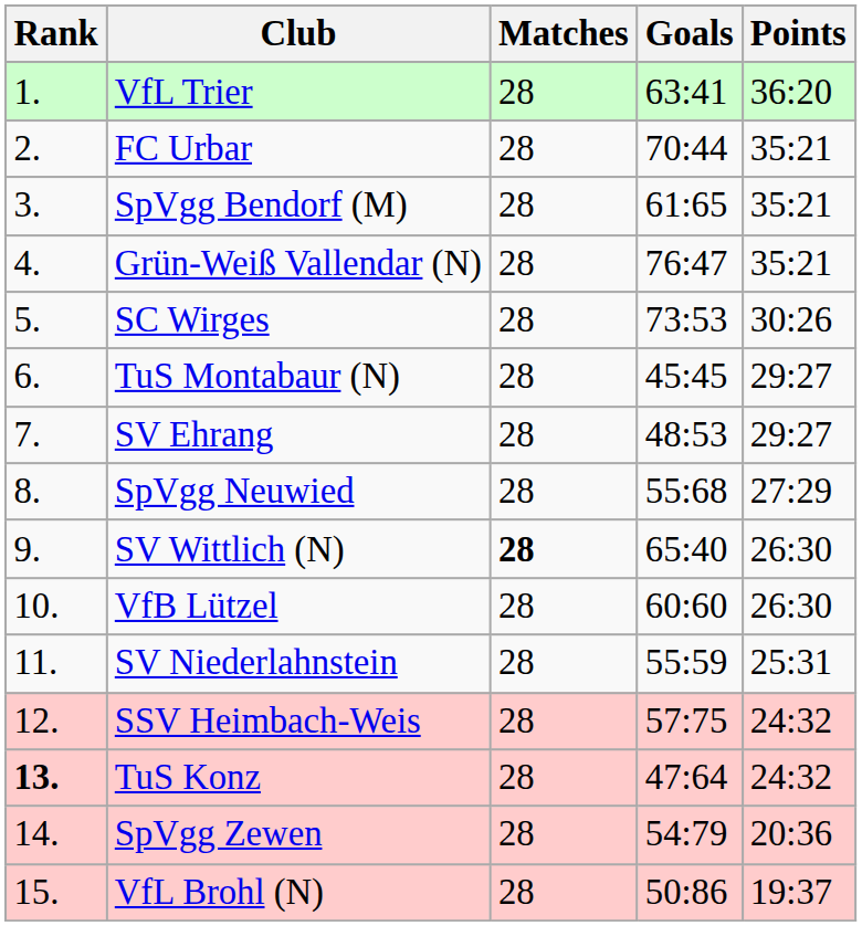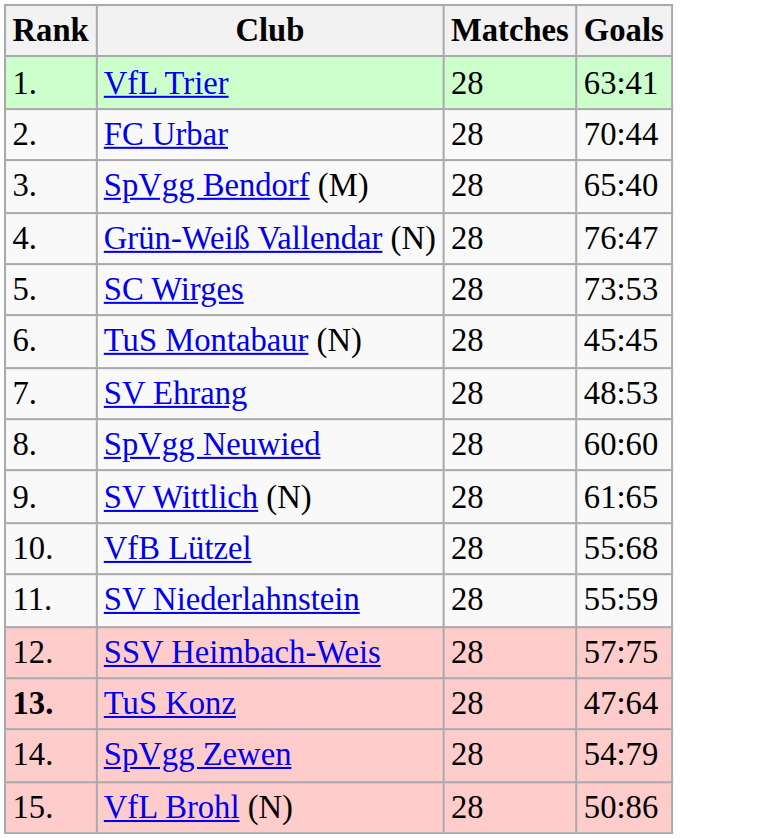- column: Points | 36:20 | 35:21 | 35:21 | 35:21 | 30:26 | 29:27 | 29:27 | 27:29 | 26:30 | 26:30 | 25:31 | 24:32 | 24:32 | 20:36 | 19:37
SpVgg Bendorf (M) | Goals: 61:65 -> 65:40
SpVgg Neuwied | Goals: 55:68 -> 60:60
SV Wittlich (N) | Matches: bold -> normal
SV Wittlich (N) | Goals: 65:40 -> 61:65
VfB Lützel | Goals: 60:60 -> 55:68
